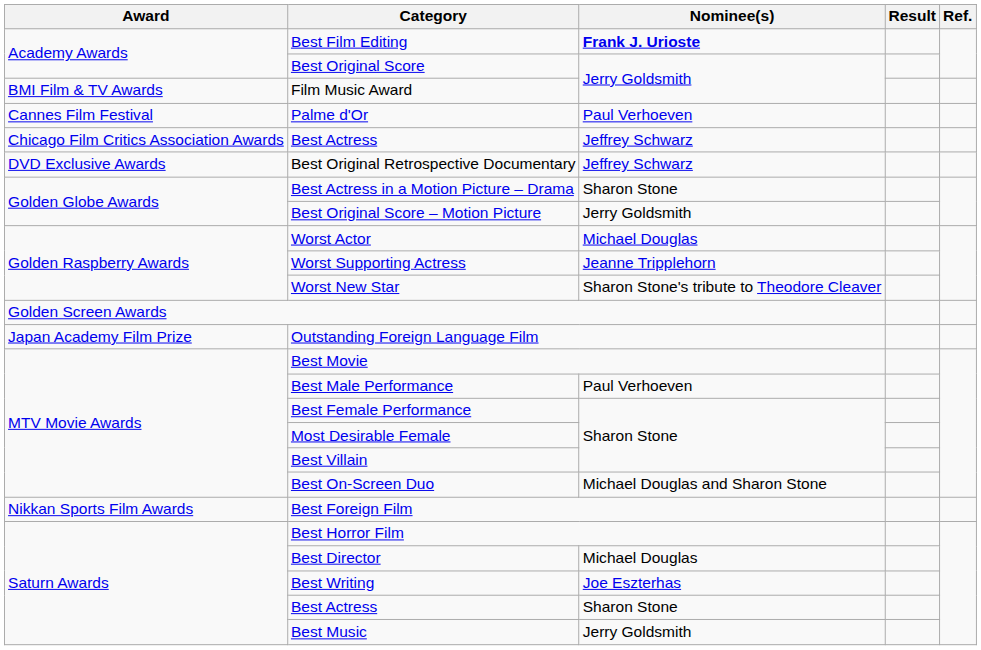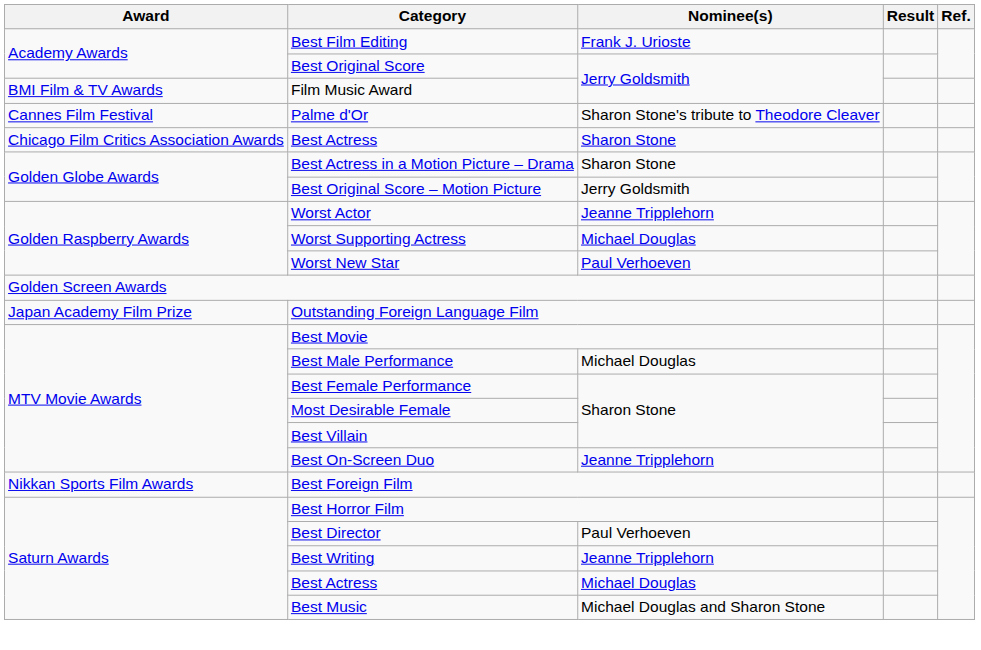Best Film Editing | Nominee(s): bold -> normal
Palme d'Or | Nominee(s): Paul Verhoeven -> Sharon Stone's tribute to Theodore Cleaver
Chicago Film Critics Association Awards / Best Actress | Nominee(s): Jeffrey Schwarz -> Sharon Stone
- row: DVD Exclusive Awards | Best Original Retrospective Documentary | Jeffrey Schwarz
Worst Actor | Nominee(s): Michael Douglas -> Jeanne Tripplehorn
Worst Supporting Actress | Nominee(s): Jeanne Tripplehorn -> Michael Douglas
Worst New Star | Nominee(s): Sharon Stone's tribute to Theodore Cleaver -> Paul Verhoeven
Best Male Performance | Nominee(s): Paul Verhoeven -> Michael Douglas
Best On-Screen Duo | Nominee(s): Michael Douglas and Sharon Stone -> Jeanne Tripplehorn
Best Director | Nominee(s): Michael Douglas -> Paul Verhoeven
Best Writing | Nominee(s): Joe Eszterhas -> Jeanne Tripplehorn
Saturn Awards / Best Actress | Nominee(s): Sharon Stone -> Michael Douglas
Best Music | Nominee(s): Jerry Goldsmith -> Michael Douglas and Sharon Stone
